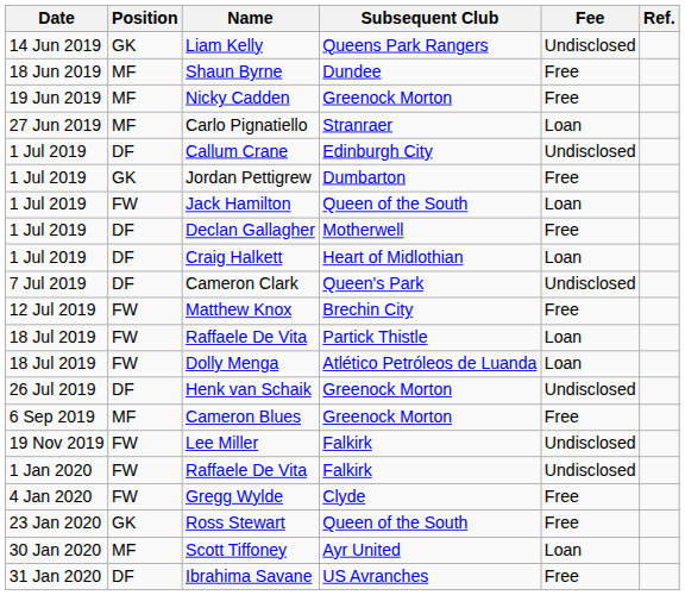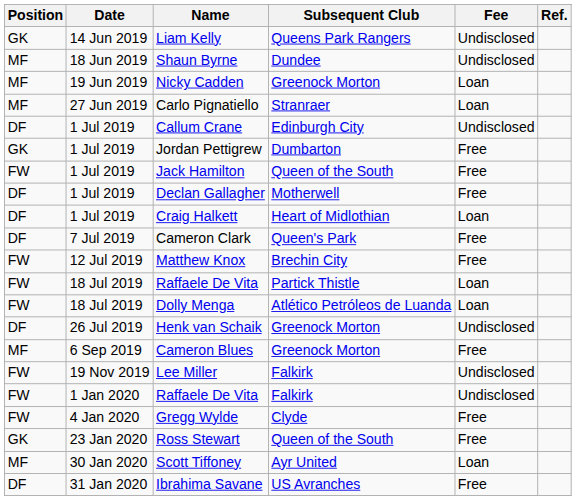columns swapped: Date <-> Position
Shaun Byrne | Fee: Free -> Undisclosed
Nicky Cadden | Fee: Free -> Loan
Jack Hamilton | Fee: Loan -> Free
Cameron Clark | Fee: Undisclosed -> Free
